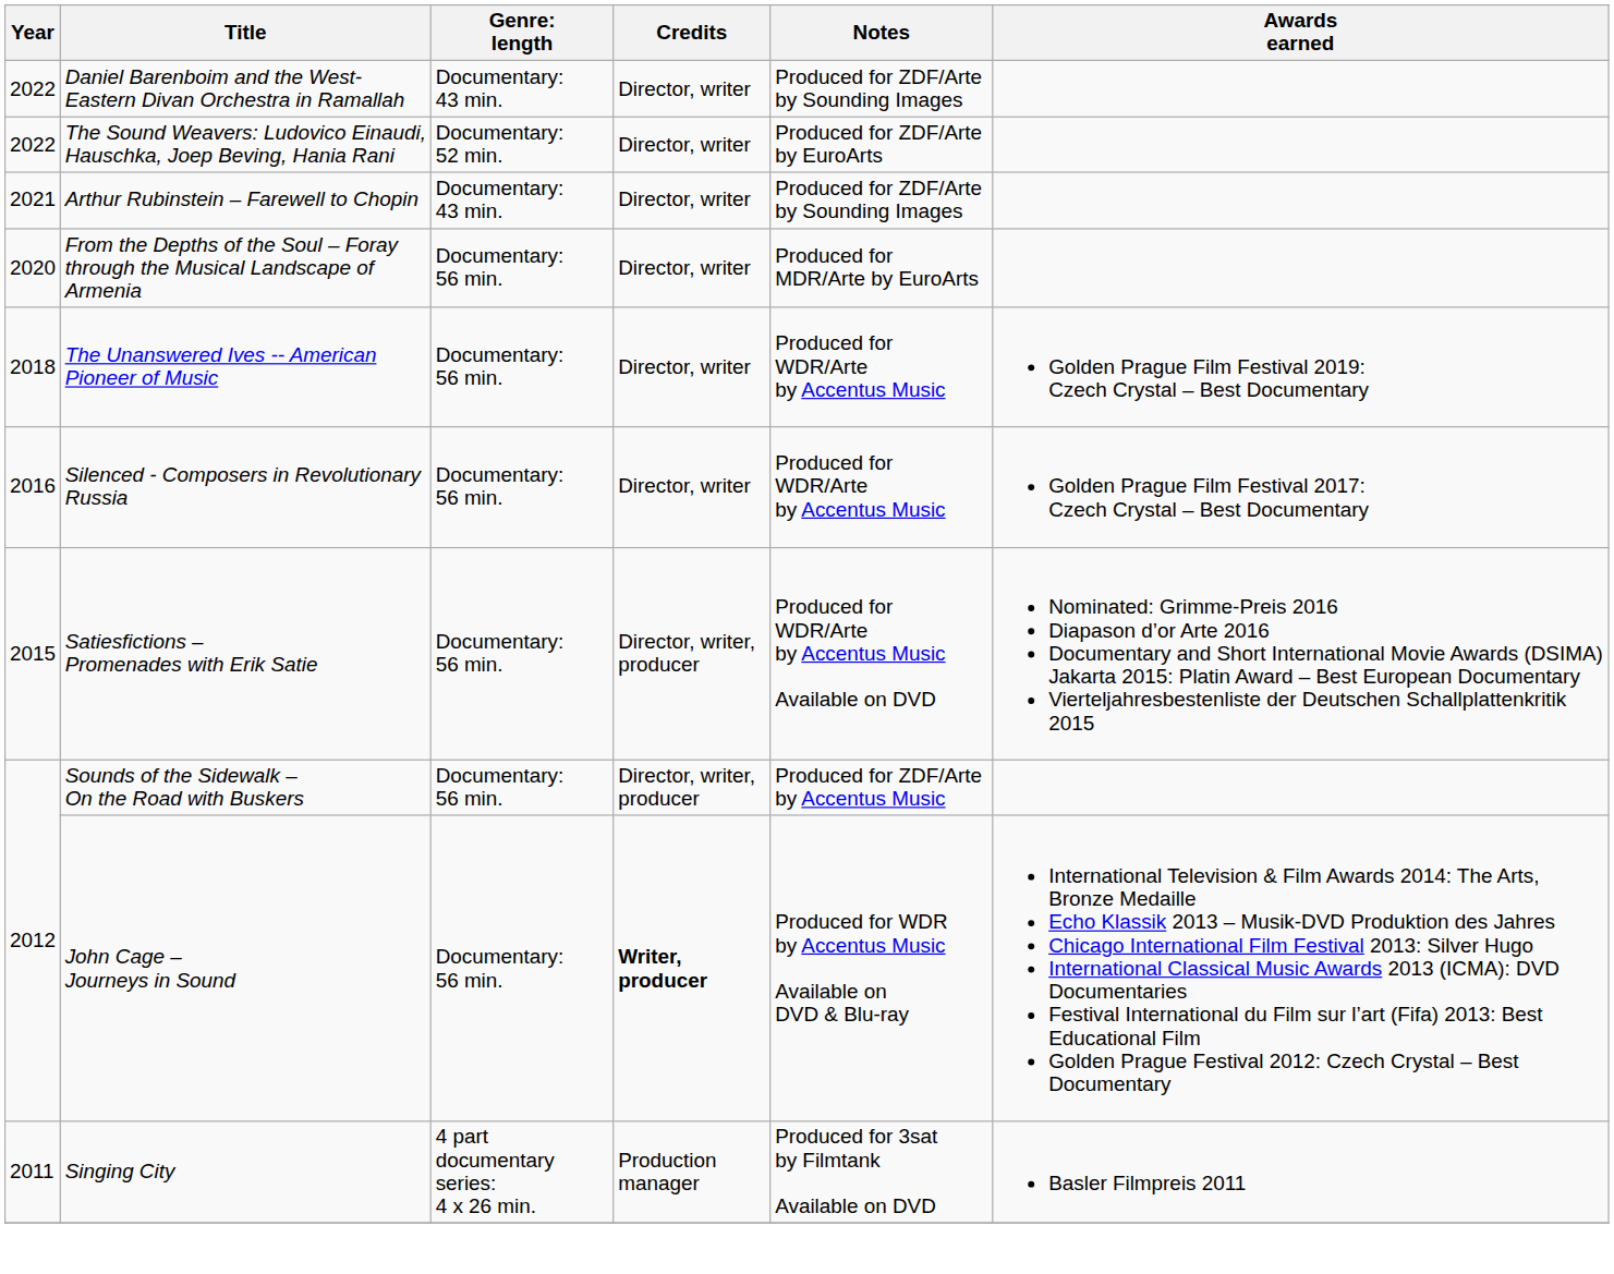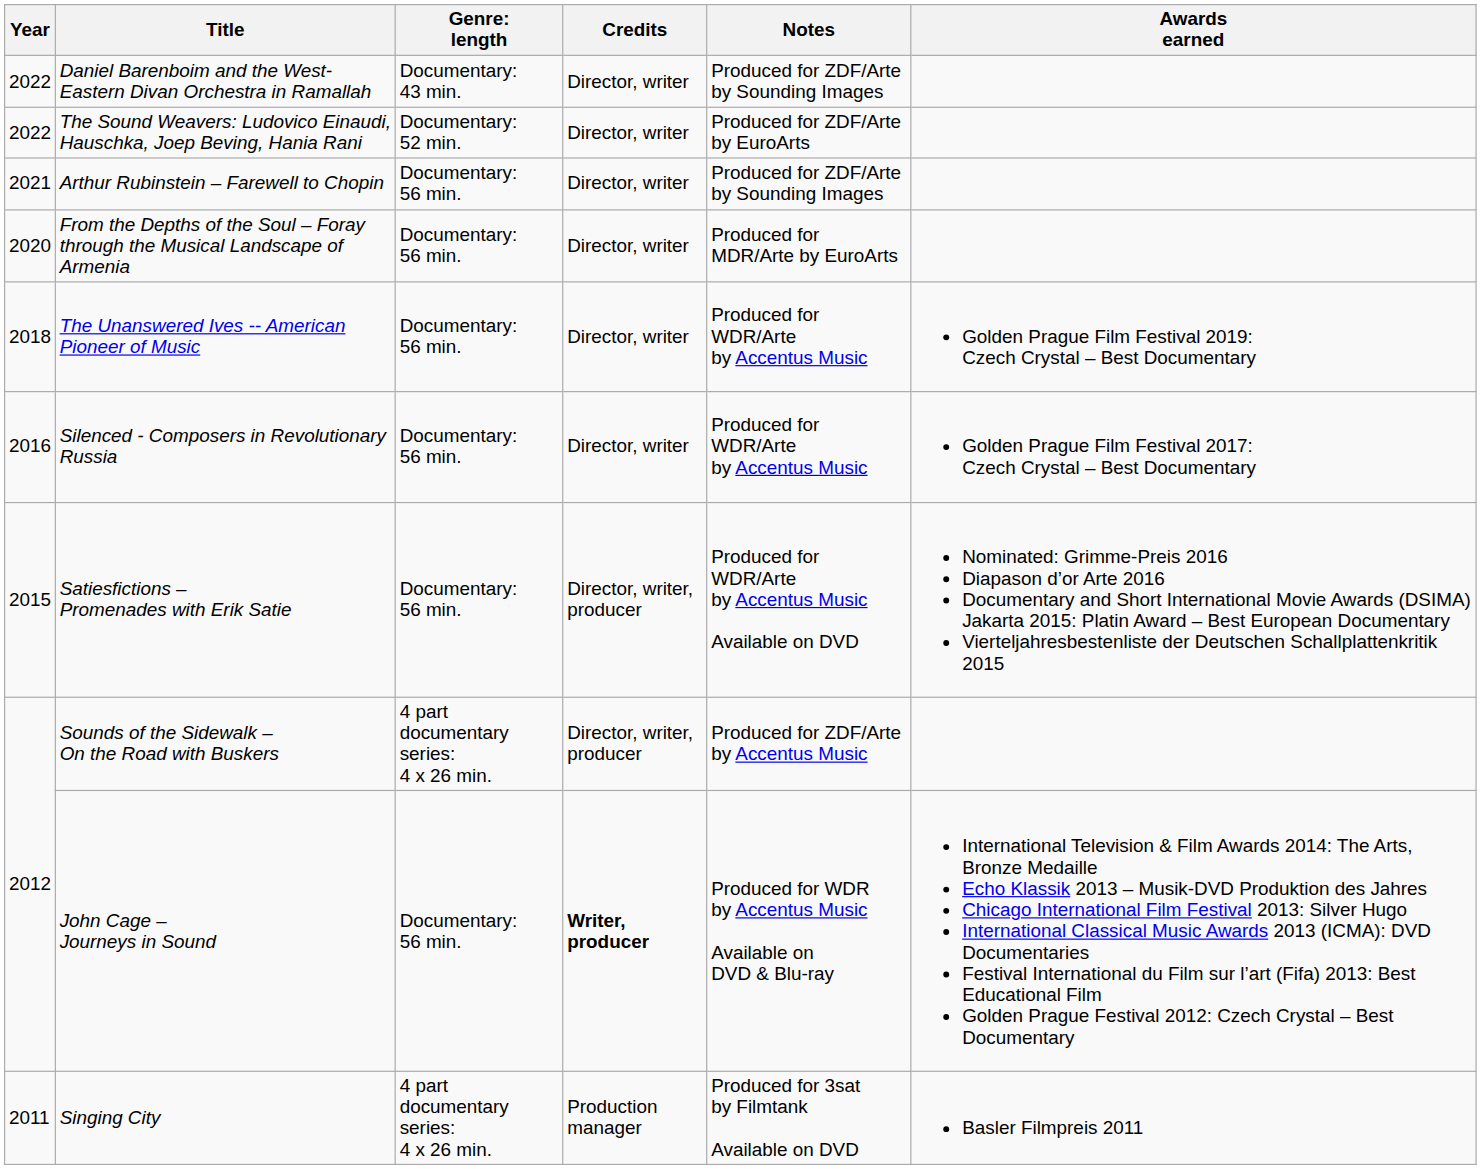Arthur Rubinstein – Farewell to Chopin | column 3: Documentary: 43 min. -> Documentary: 56 min.
Sounds of the Sidewalk – On the Road with Buskers | column 3: Documentary: 56 min. -> 4 part documentary series: 4 x 26 min.
